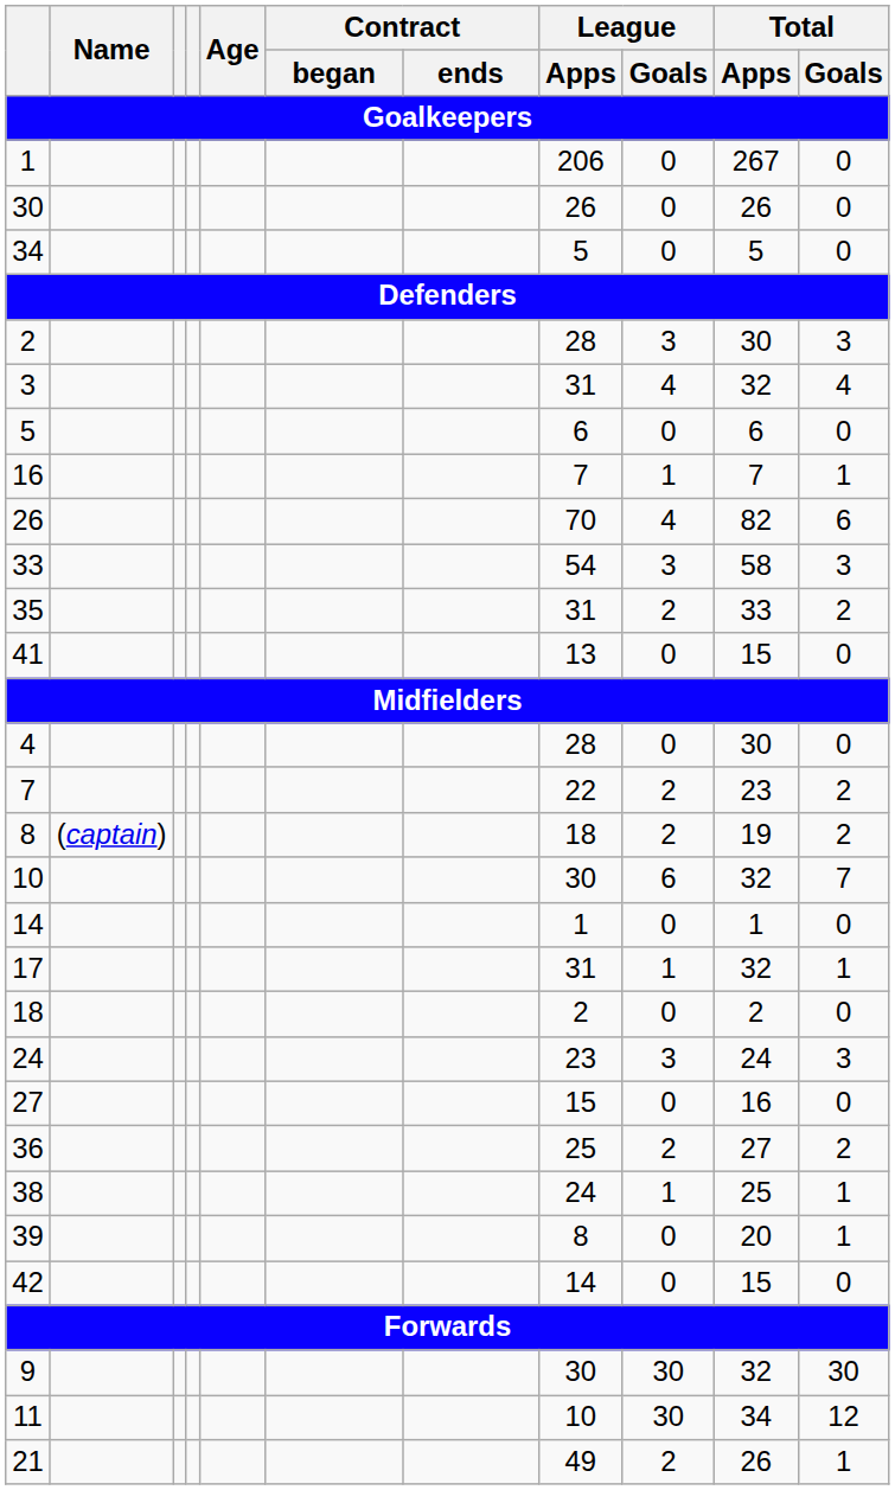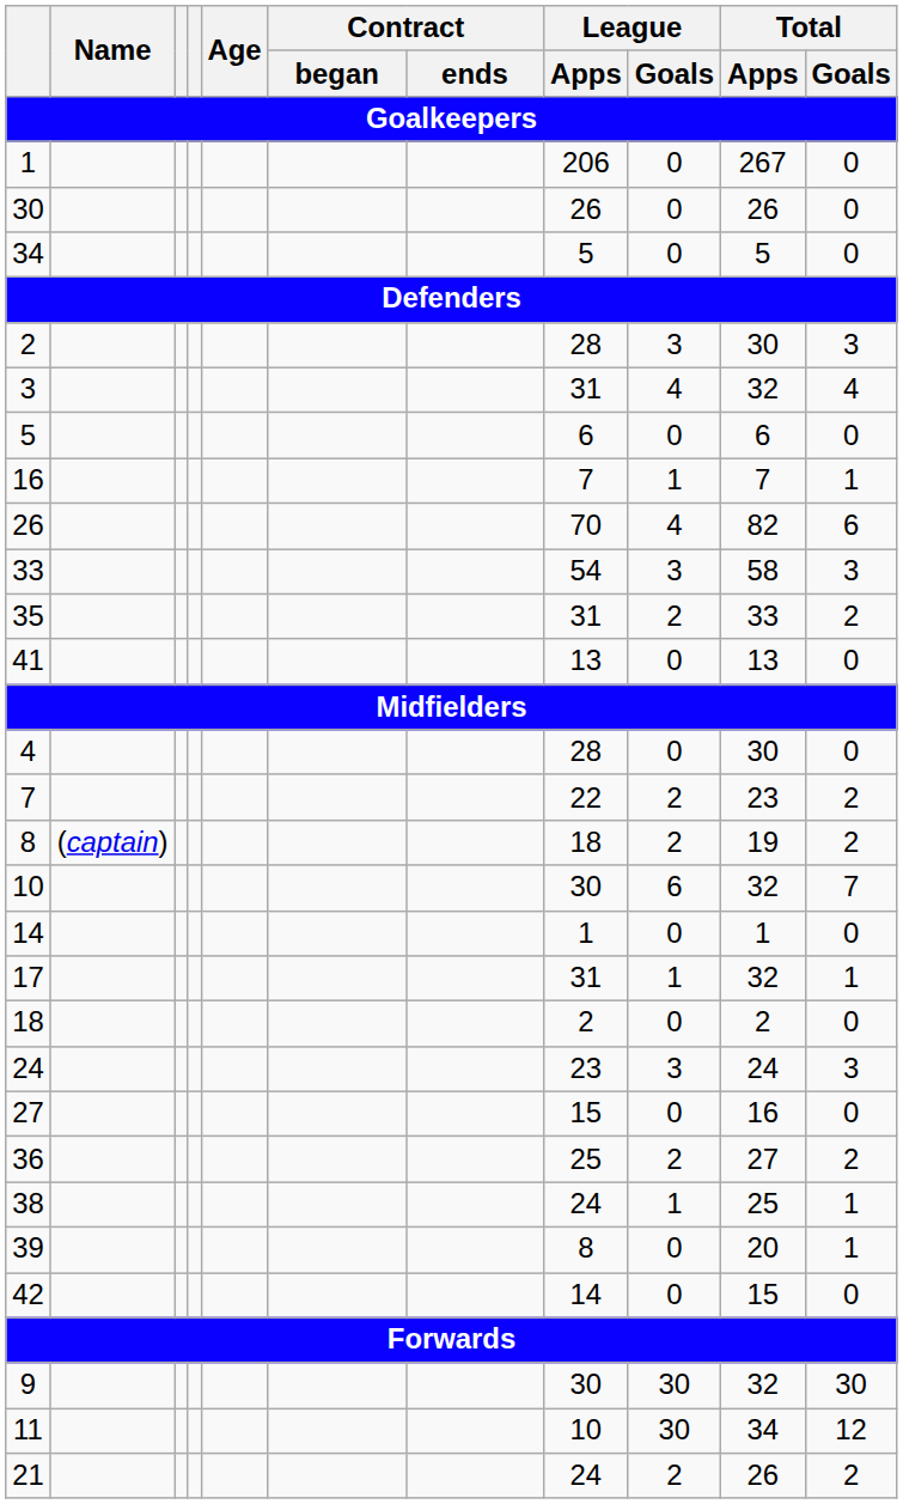41 | Total / Apps: 15 -> 13
21 | League / Apps: 49 -> 24
21 | Total / Goals: 1 -> 2
